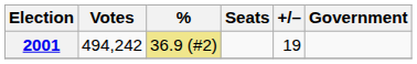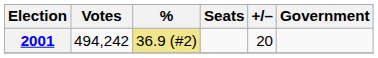2001 | +/–: 19 -> 20
